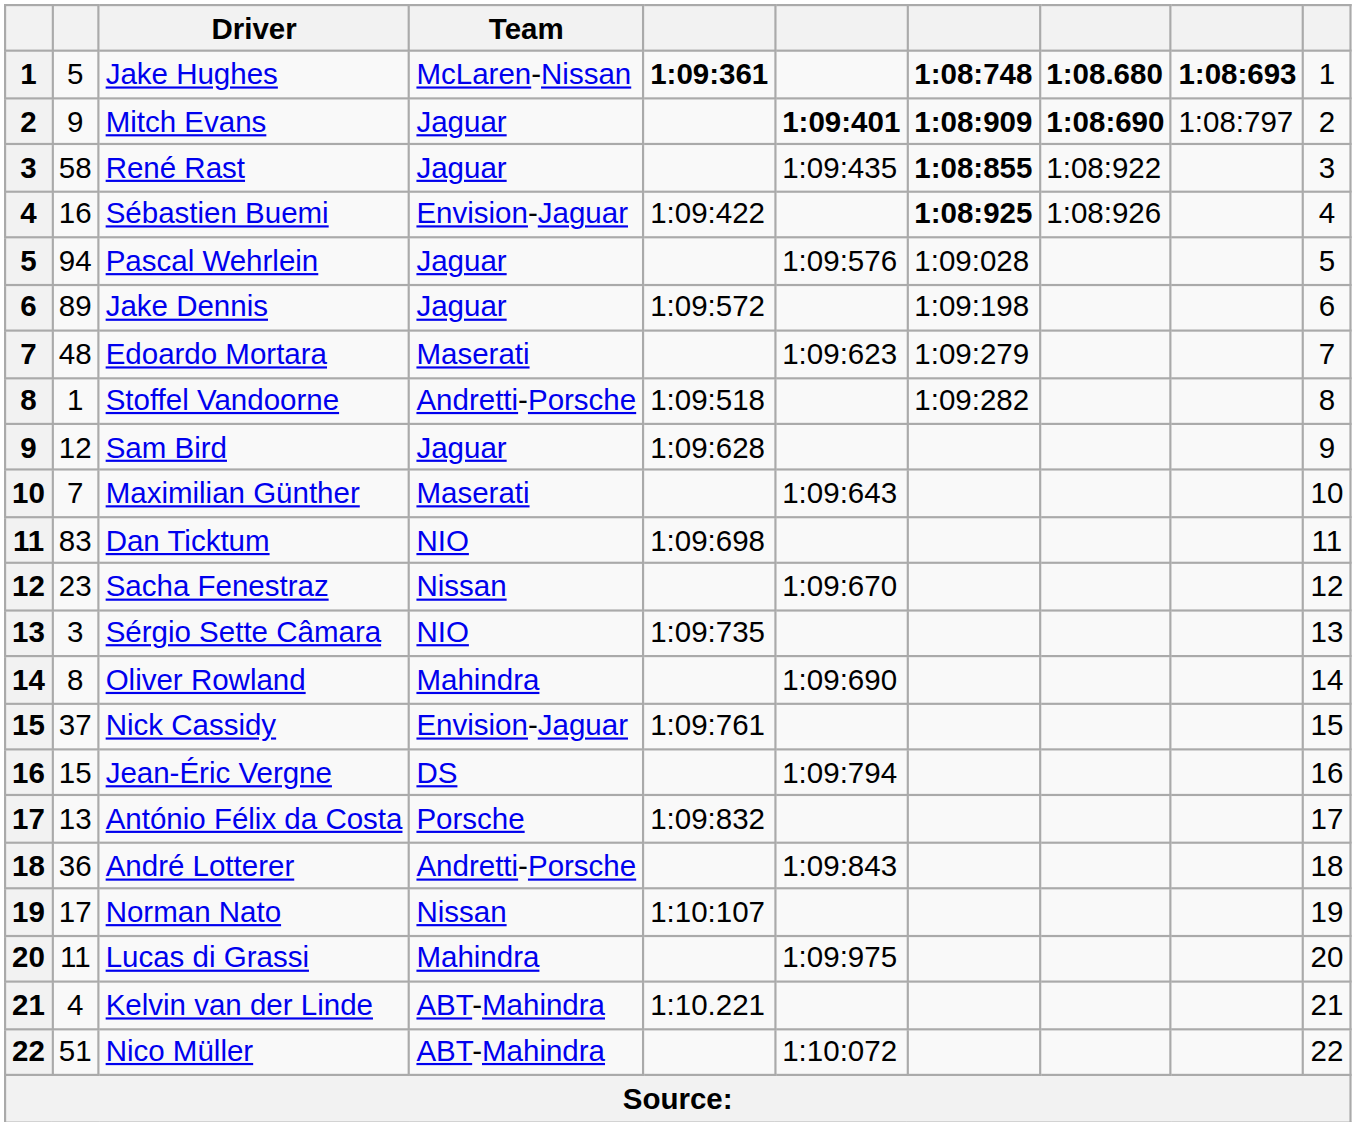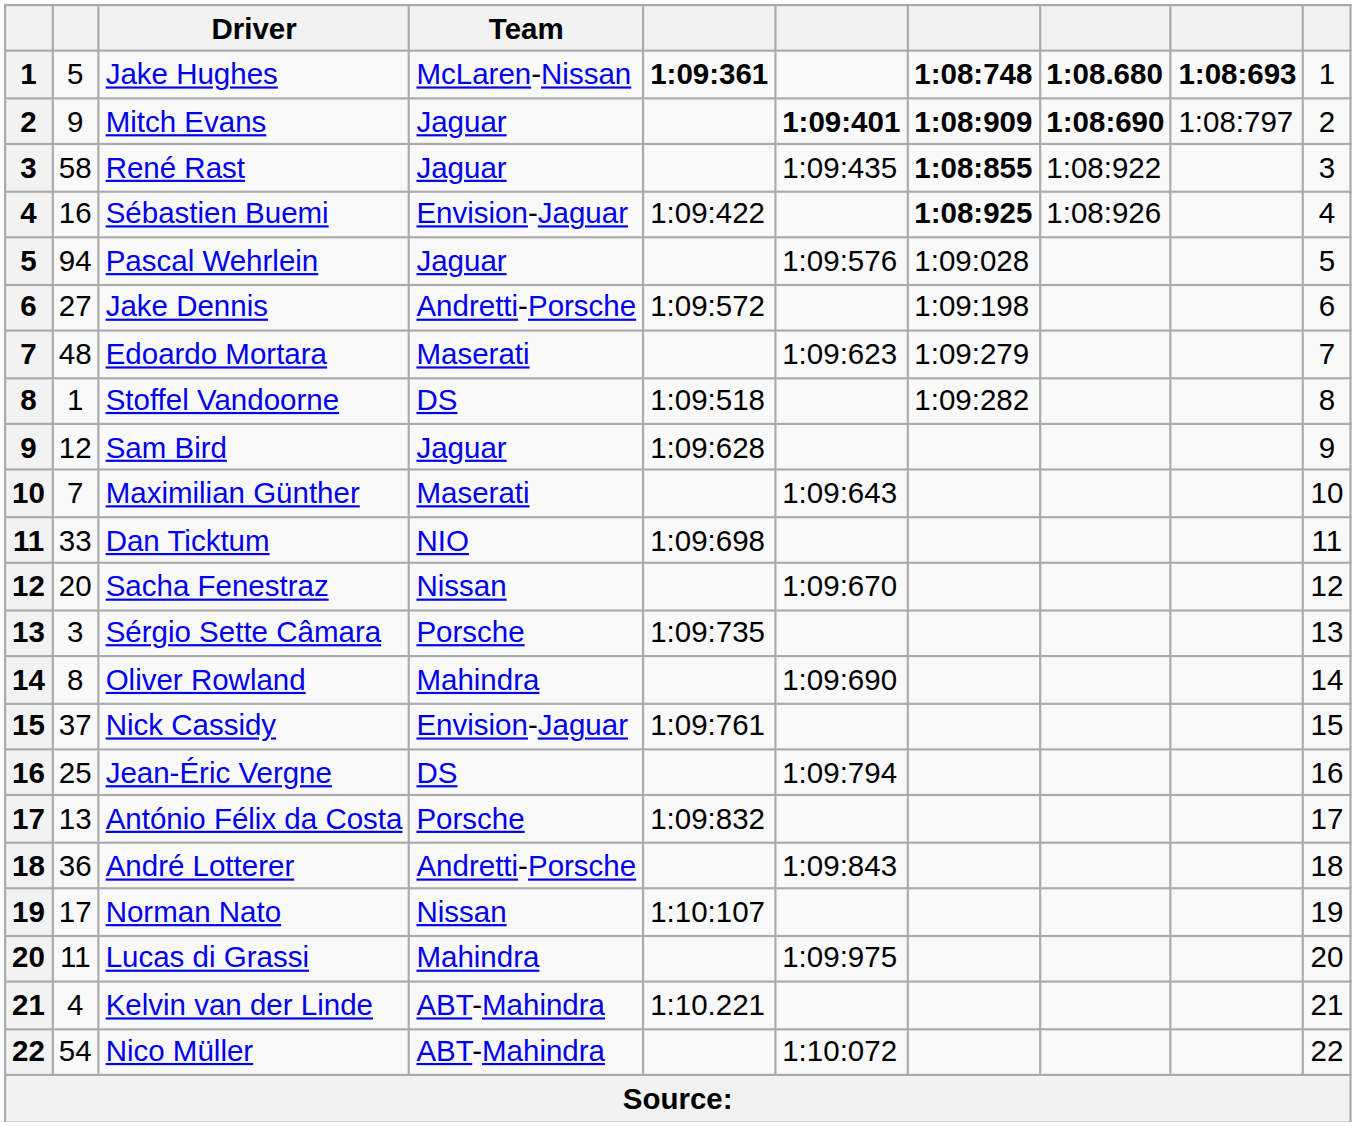Jake Dennis | column 2: 89 -> 27
Jake Dennis | Team: Jaguar -> Andretti-Porsche
Stoffel Vandoorne | Team: Andretti-Porsche -> DS
Dan Ticktum | column 2: 83 -> 33
Sacha Fenestraz | column 2: 23 -> 20
Sérgio Sette Câmara | Team: NIO -> Porsche
Jean-Éric Vergne | column 2: 15 -> 25
Nico Müller | column 2: 51 -> 54
